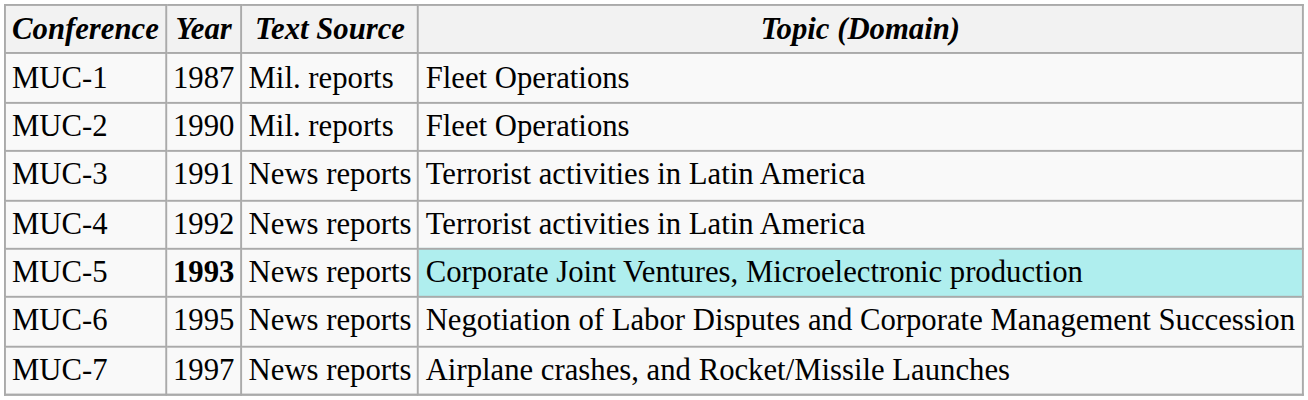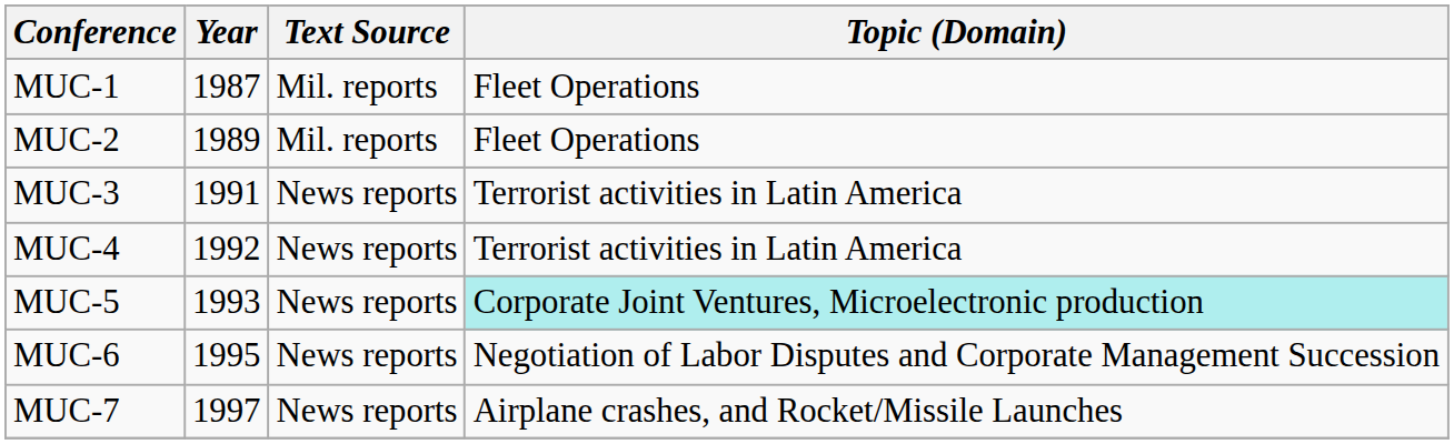MUC-2 | Year: 1990 -> 1989
MUC-5 | Year: bold -> normal
